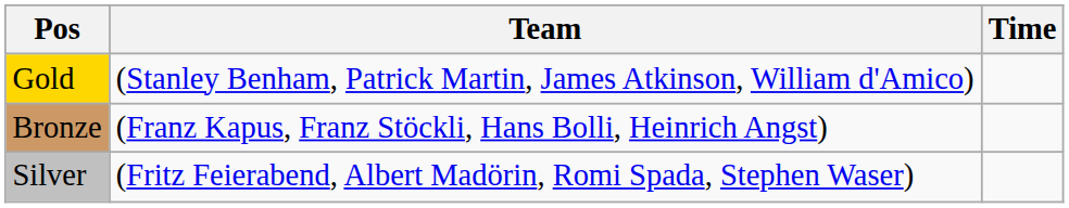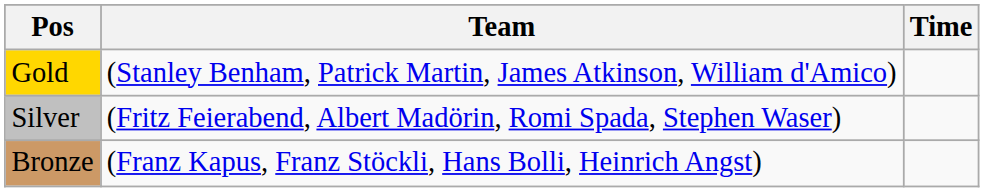rows swapped: Silver <-> Bronze
